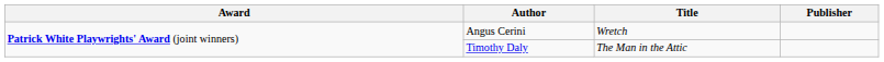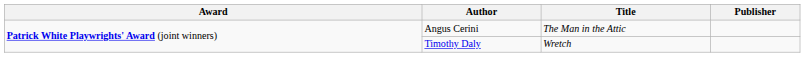Angus Cerini | Title: Wretch -> The Man in the Attic
Timothy Daly | Title: The Man in the Attic -> Wretch
